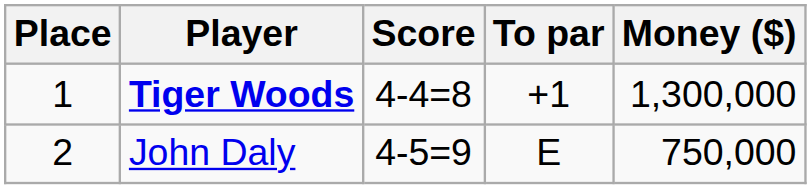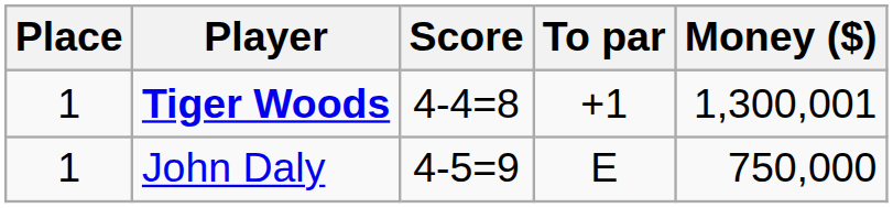Tiger Woods | Money ($): 1,300,000 -> 1,300,001
John Daly | Place: 2 -> 1
